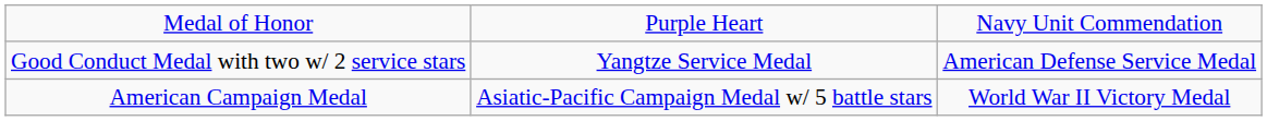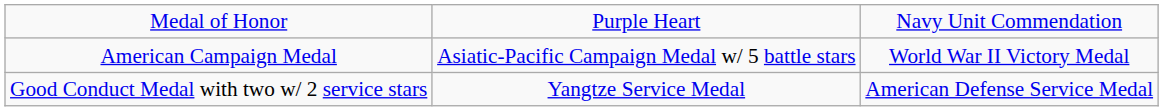rows swapped: Good Conduct Medal with two w/ 2 service stars <-> American Campaign Medal
